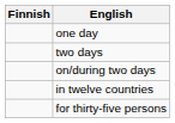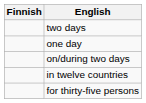rows swapped: one day <-> two days
